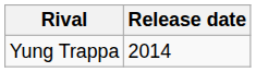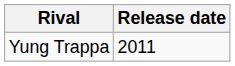Yung Trappa | Release date: 2014 -> 2011
